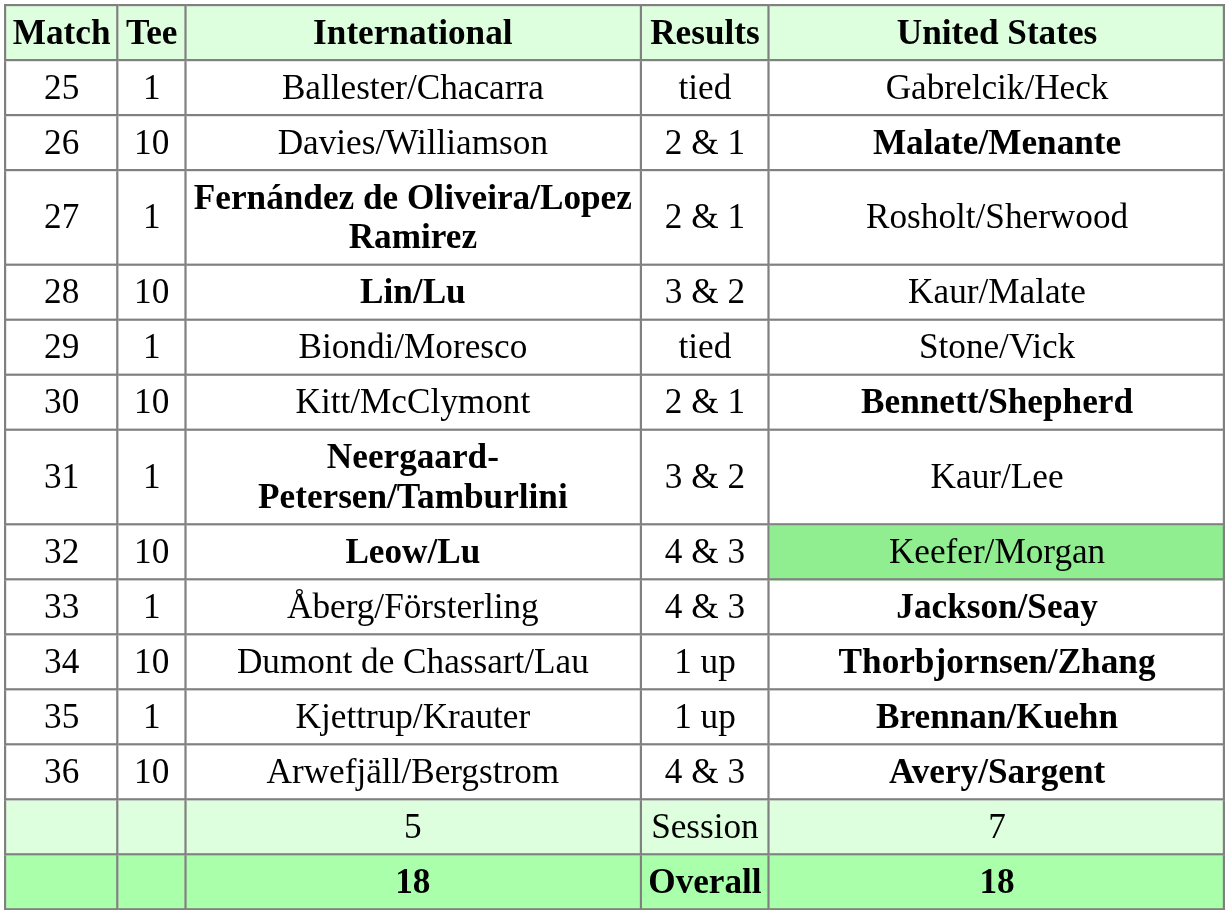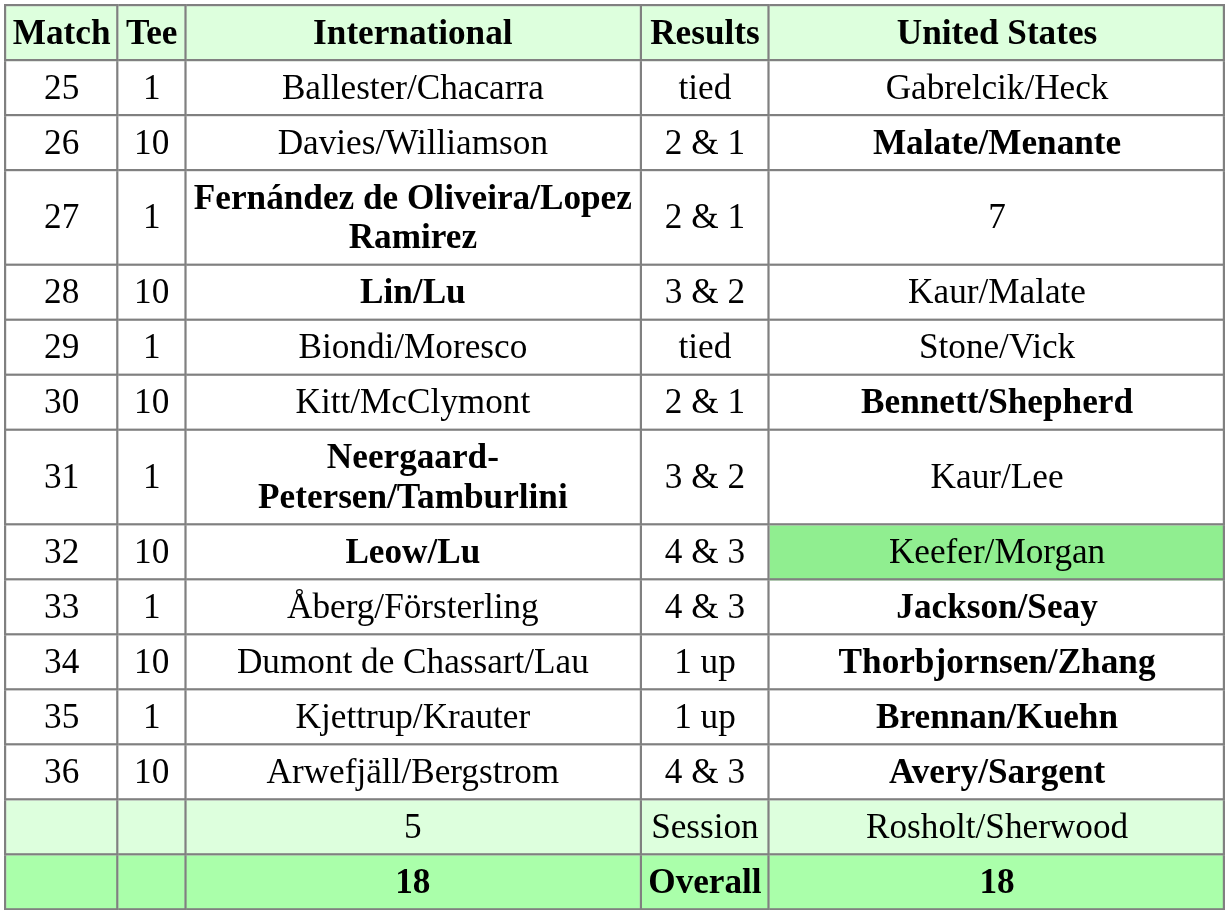Fernández de Oliveira/Lopez Ramirez | United States: Rosholt/Sherwood -> 7
5 | United States: 7 -> Rosholt/Sherwood
